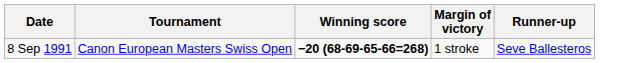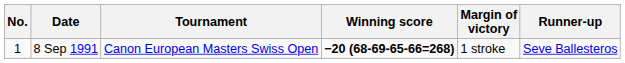+ column: No. | 1
